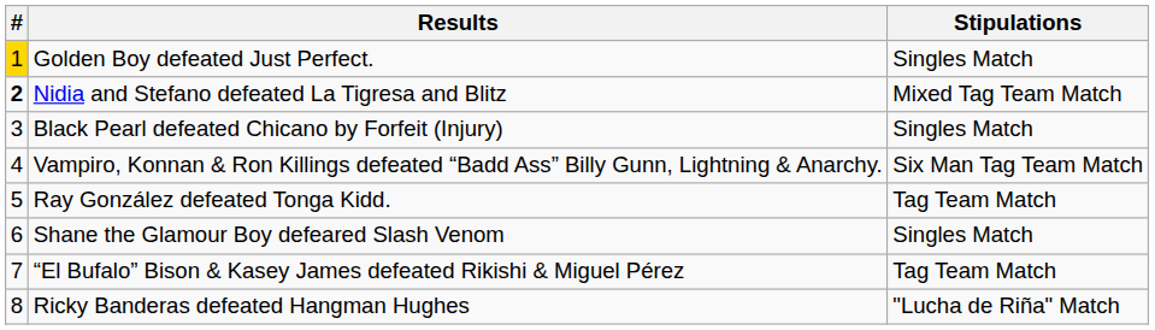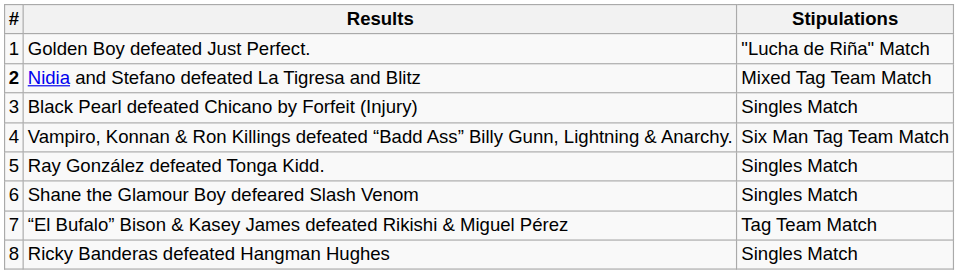Golden Boy defeated Just Perfect. | #: gold background -> no background
Golden Boy defeated Just Perfect. | Stipulations: Singles Match -> "Lucha de Riña" Match
Ray González defeated Tonga Kidd. | Stipulations: Tag Team Match -> Singles Match
Ricky Banderas defeated Hangman Hughes | Stipulations: "Lucha de Riña" Match -> Singles Match
